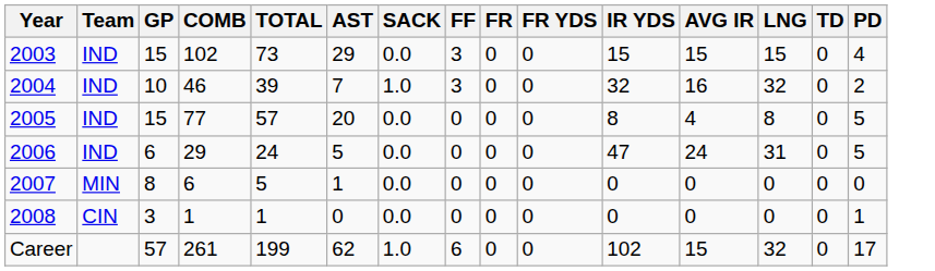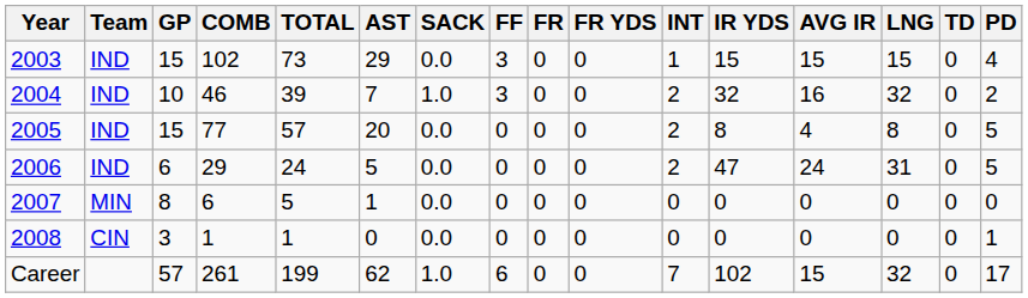+ column: INT | 1 | 2 | 2 | 2 | 0 | 0 | 7
